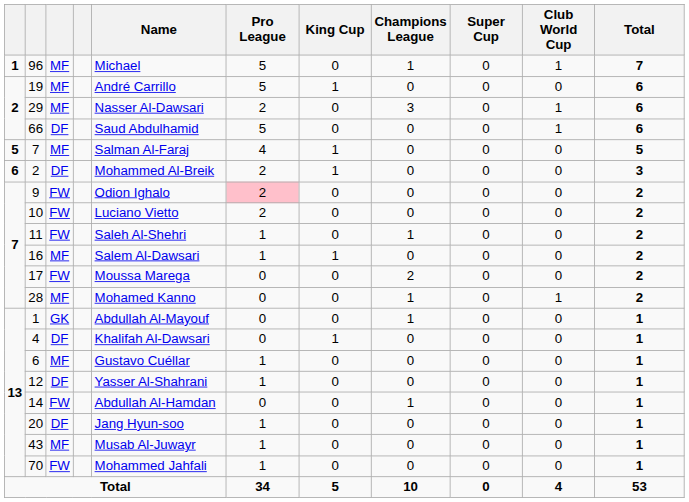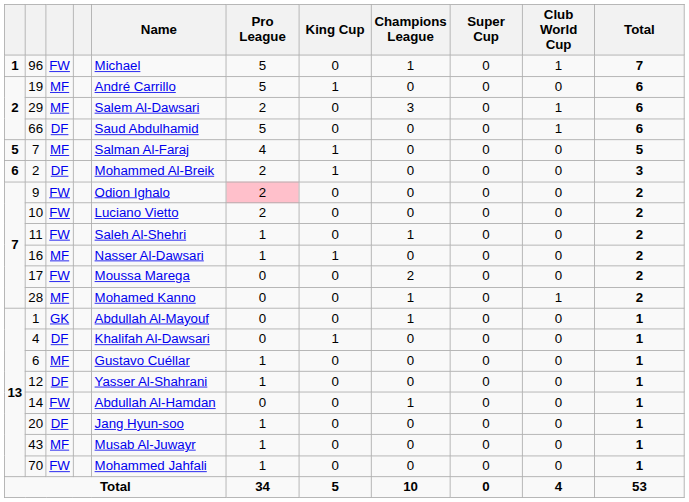96 | column 3: MF -> FW
29 | Name: Nasser Al-Dawsari -> Salem Al-Dawsari
16 | Name: Salem Al-Dawsari -> Nasser Al-Dawsari
